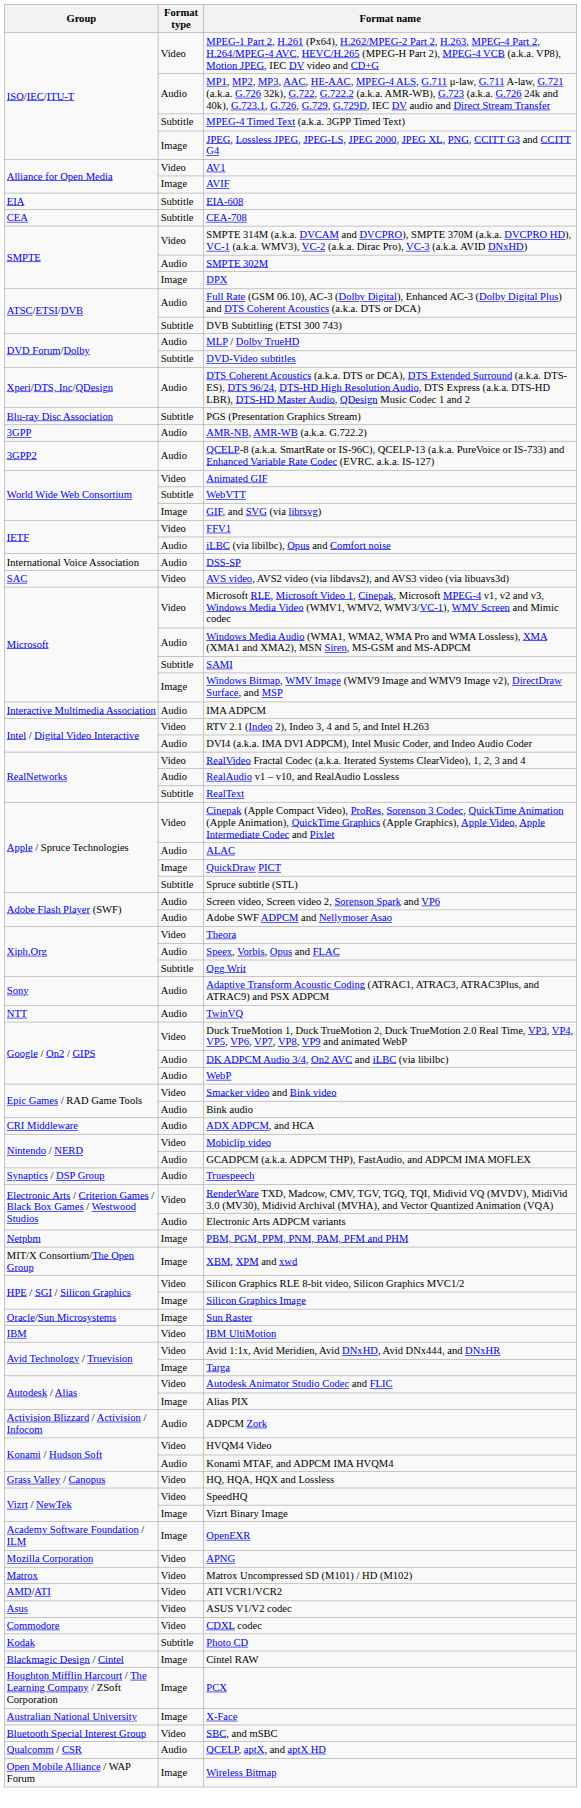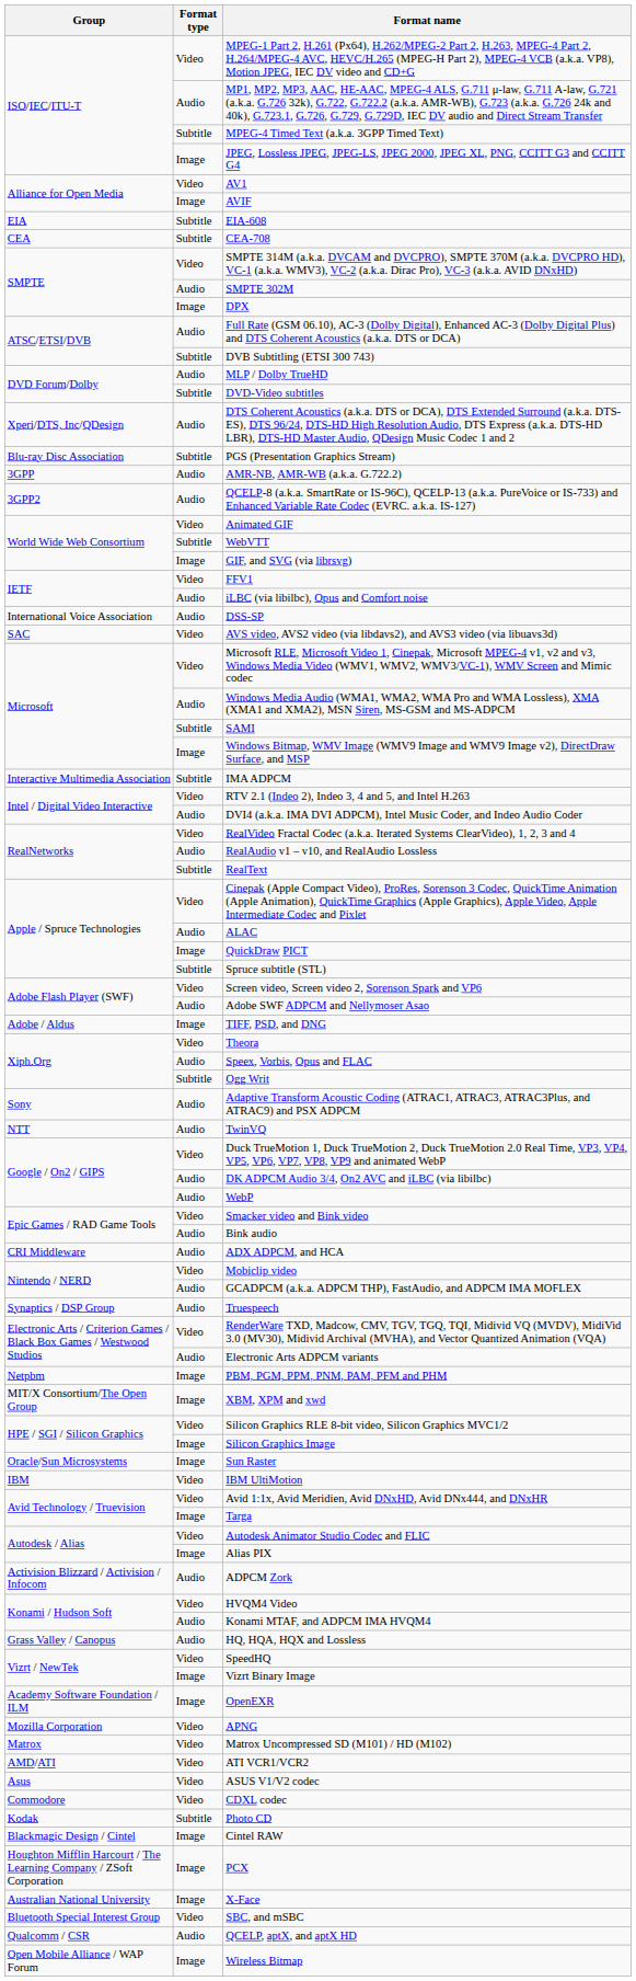IMA ADPCM | Format type: Audio -> Subtitle
Screen video, Screen video 2, Sorenson Spark and VP6 | Format type: Audio -> Video
+ row: Adobe / Aldus | Image | TIFF, PSD, and DNG
HQ, HQA, HQX and Lossless | Format type: Video -> Audio
